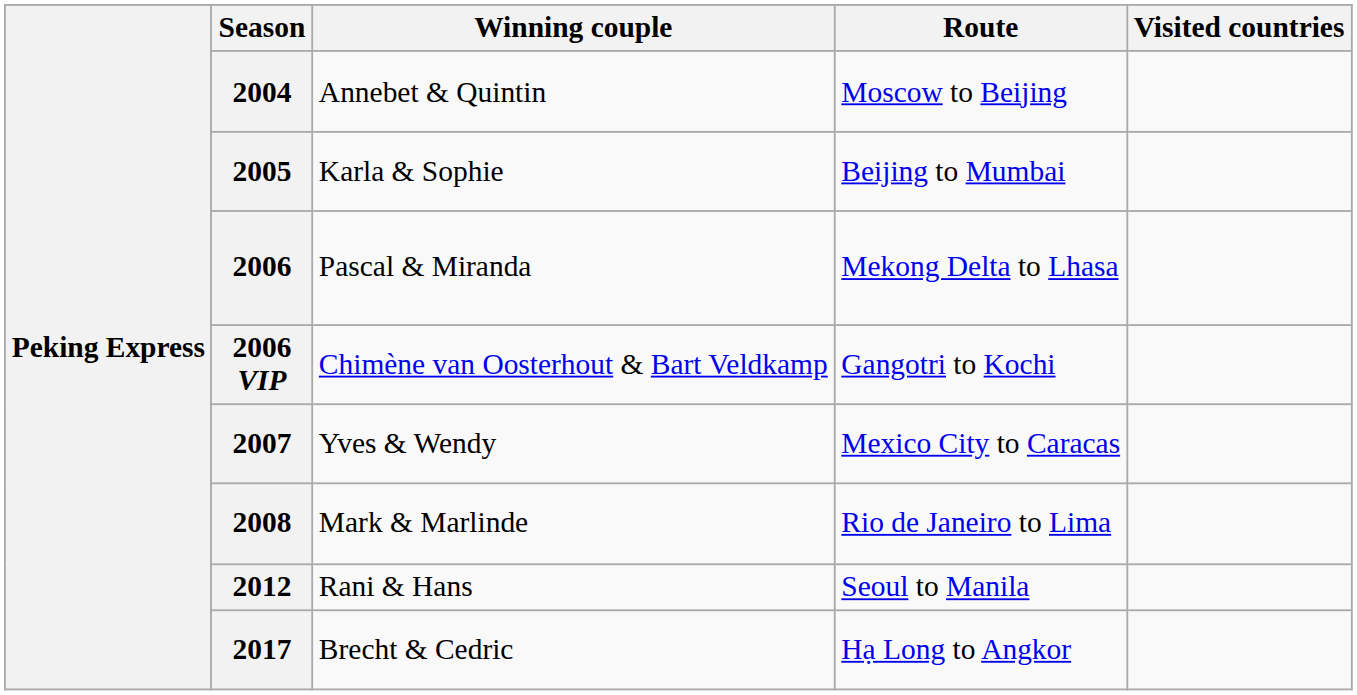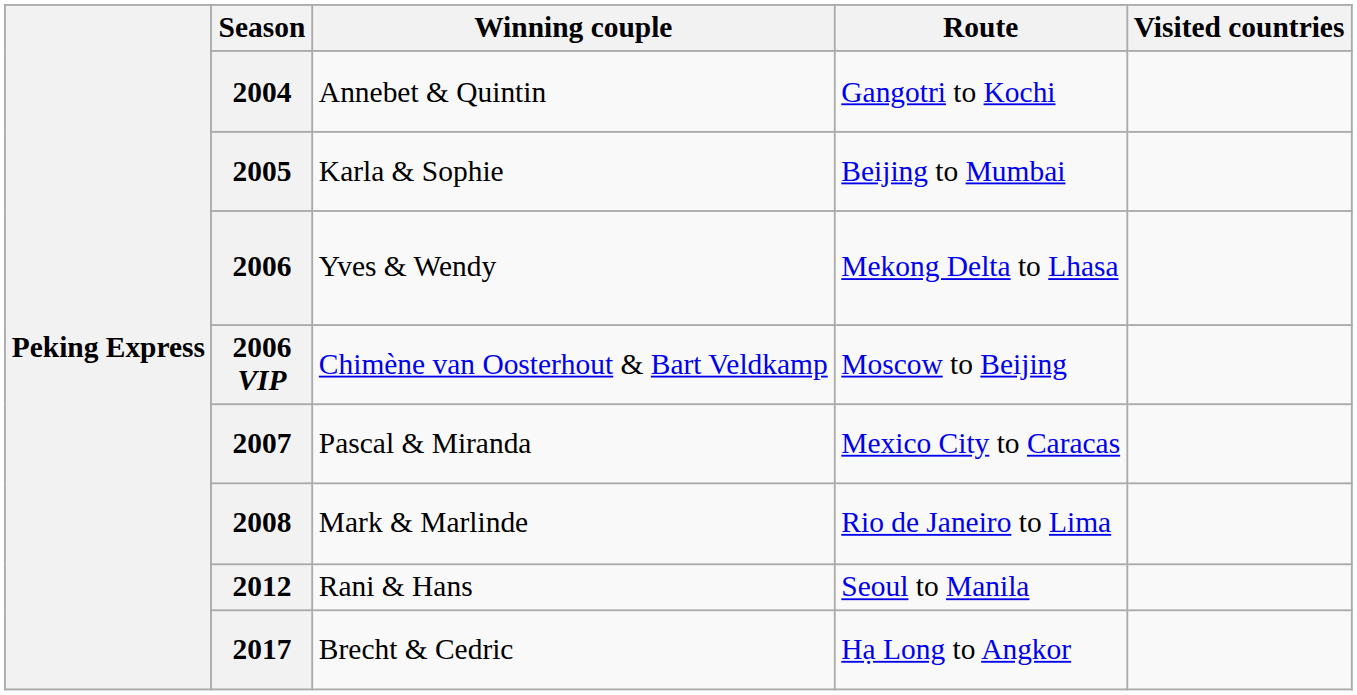2004 | Route: Moscow to Beijing -> Gangotri to Kochi
2006 | Winning couple: Pascal & Miranda -> Yves & Wendy
2006 VIP | Route: Gangotri to Kochi -> Moscow to Beijing
2007 | Winning couple: Yves & Wendy -> Pascal & Miranda
